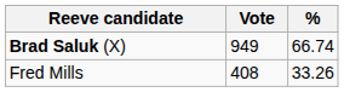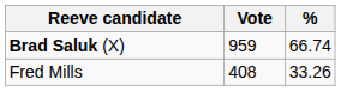Brad Saluk (X) | Vote: 949 -> 959
